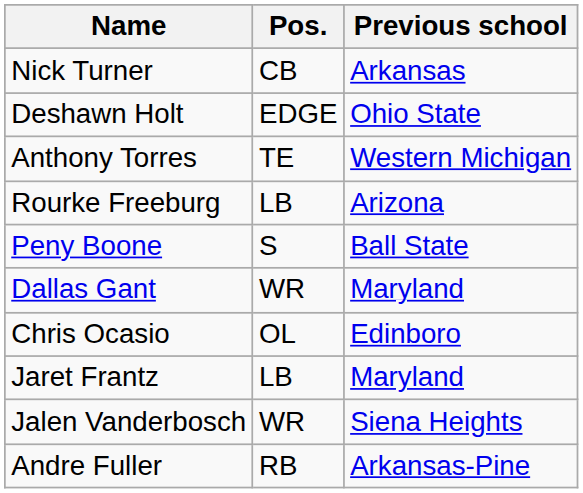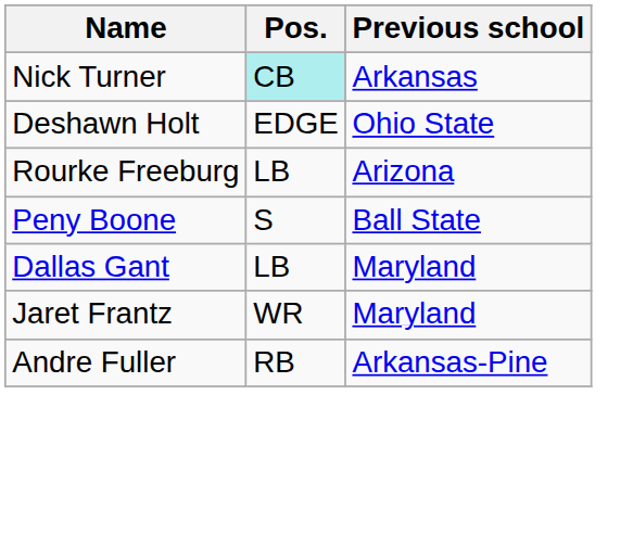Nick Turner | Pos.: no background -> paleturquoise background
- row: Anthony Torres | TE | Western Michigan
Dallas Gant | Pos.: WR -> LB
- row: Chris Ocasio | OL | Edinboro
Jaret Frantz | Pos.: LB -> WR
- row: Jalen Vanderbosch | WR | Siena Heights
